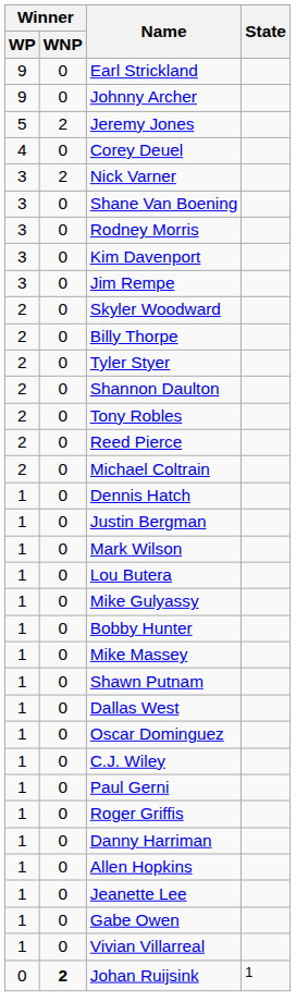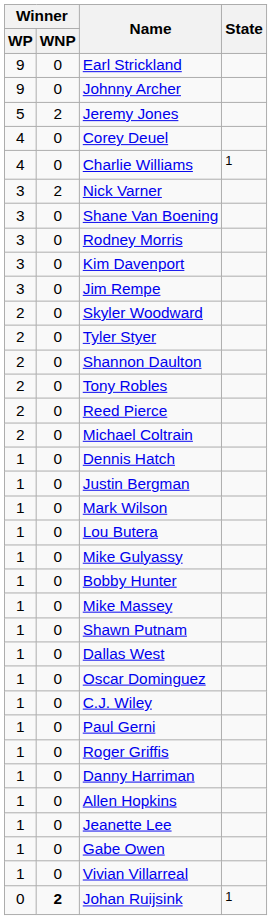+ row: 4 | 0 | Charlie Williams | 1
- row: 2 | 0 | Billy Thorpe
